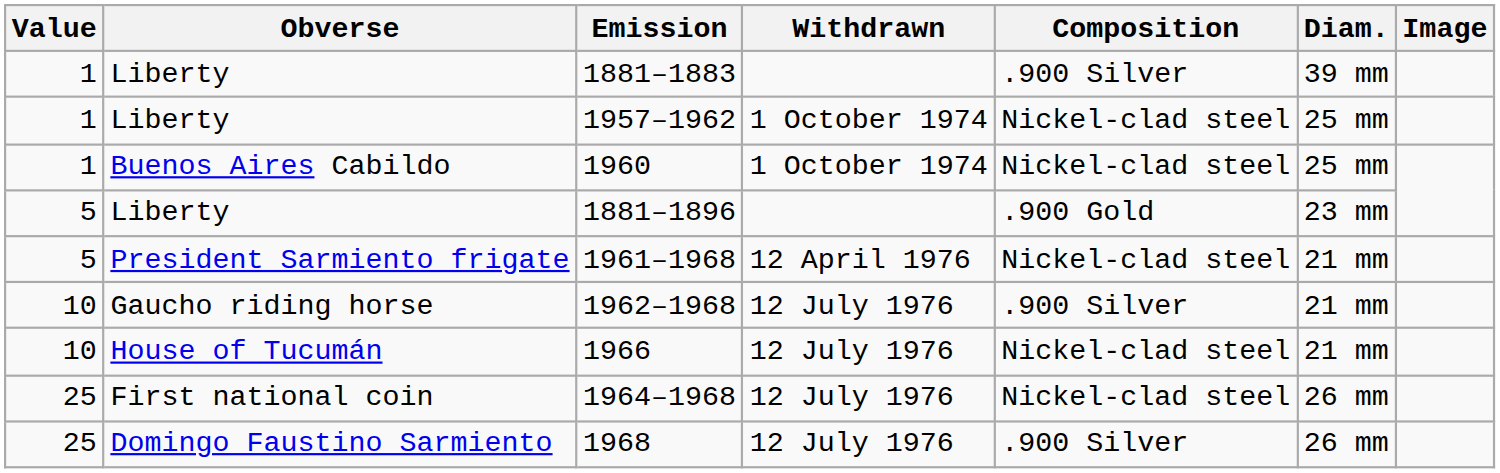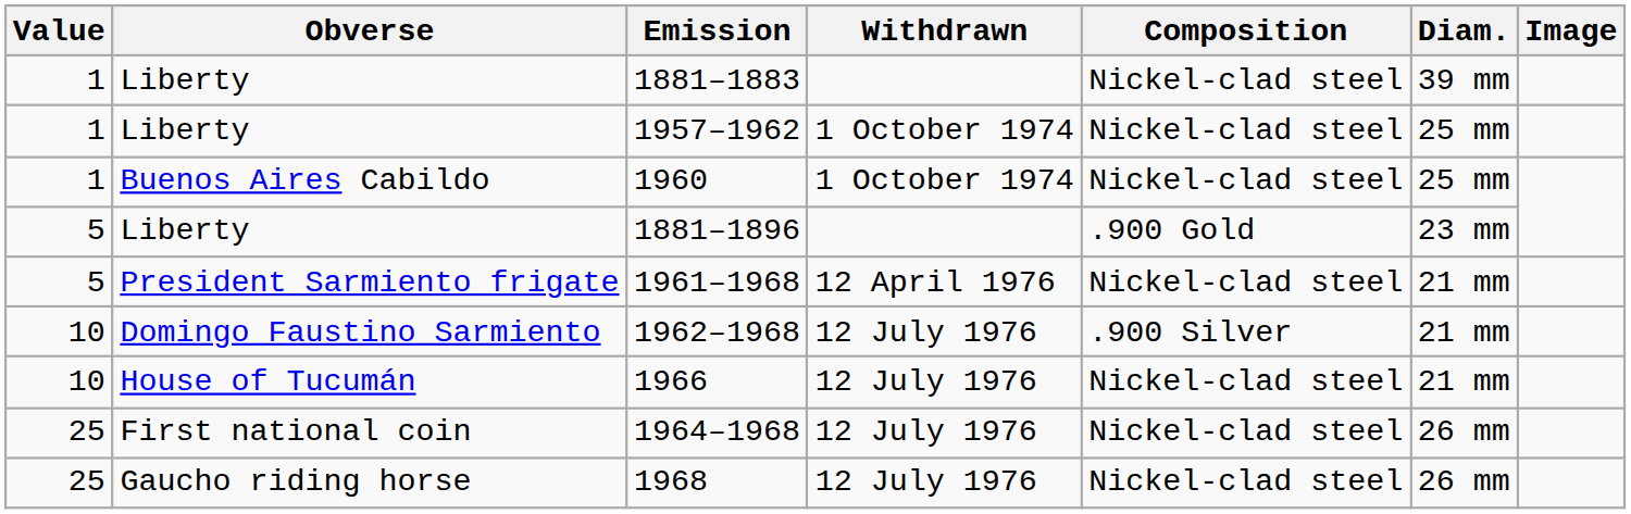1881–1883 | Composition: .900 Silver -> Nickel-clad steel
1962–1968 | Obverse: Gaucho riding horse -> Domingo Faustino Sarmiento
1968 | Obverse: Domingo Faustino Sarmiento -> Gaucho riding horse
1968 | Composition: .900 Silver -> Nickel-clad steel
